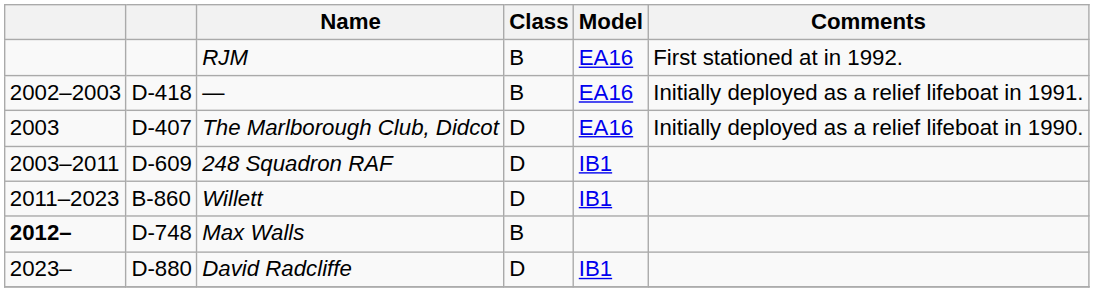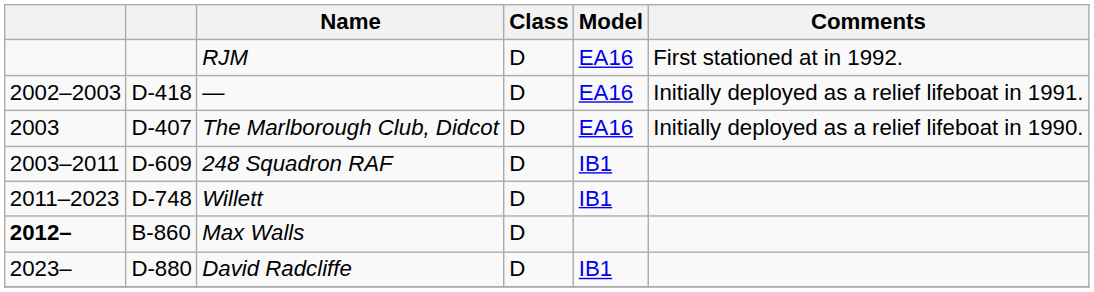RJM | Class: B -> D
— | Class: B -> D
Willett | column 2: B-860 -> D-748
Max Walls | column 2: D-748 -> B-860
Max Walls | Class: B -> D
